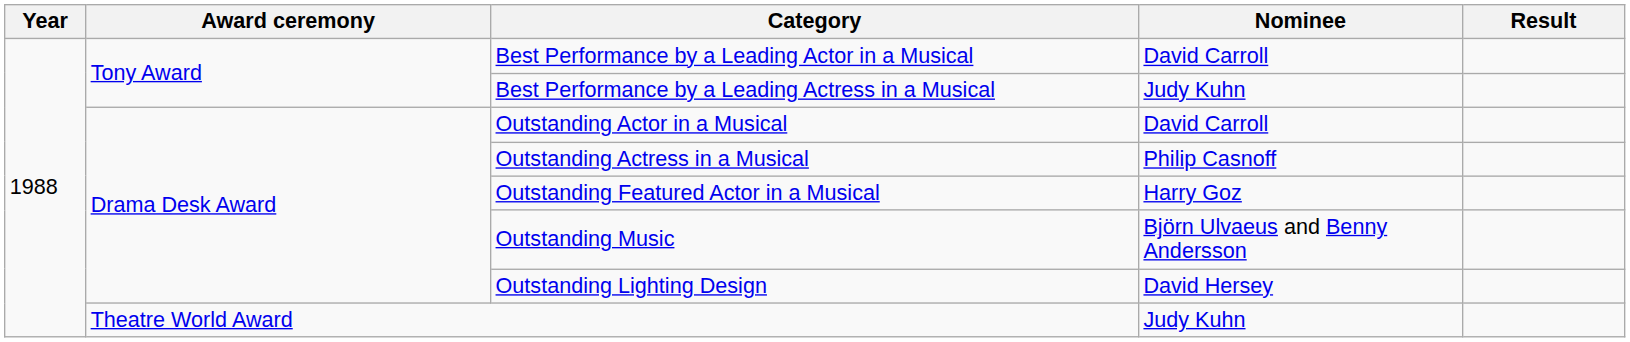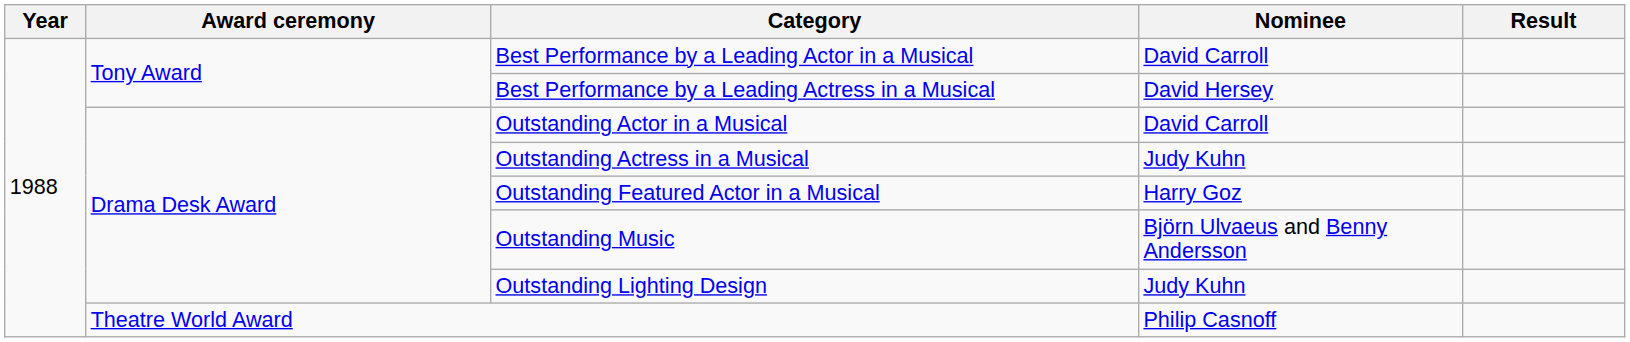Best Performance by a Leading Actress in a Musical | Nominee: Judy Kuhn -> David Hersey
Outstanding Actress in a Musical | Nominee: Philip Casnoff -> Judy Kuhn
Outstanding Lighting Design | Nominee: David Hersey -> Judy Kuhn
Theatre World Award | Nominee: Judy Kuhn -> Philip Casnoff
